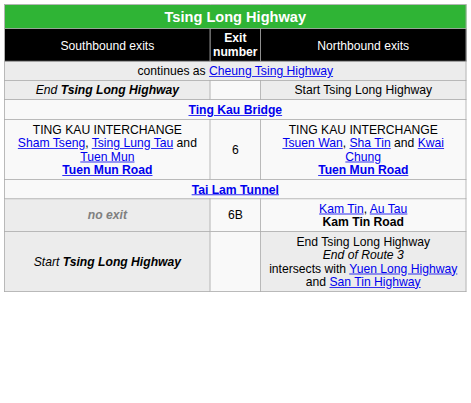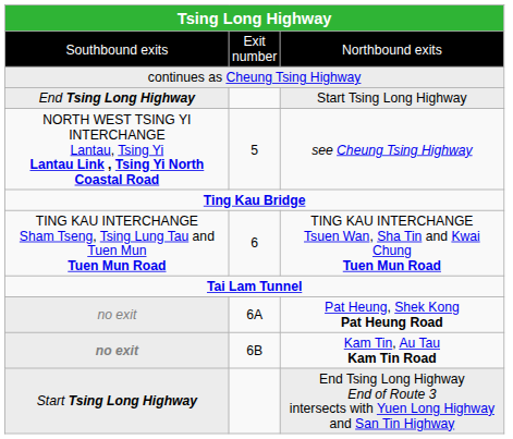Northbound exits | column 2: bold -> normal
+ row: NORTH WEST TSING YI INTERCHANGE Lantau, Tsing Yi Lantau Link , Tsing Yi North Coastal Road | 5 | see Cheung Tsing Highway
+ row: no exit | 6A | Pat Heung, Shek Kong Pat Heung Road
